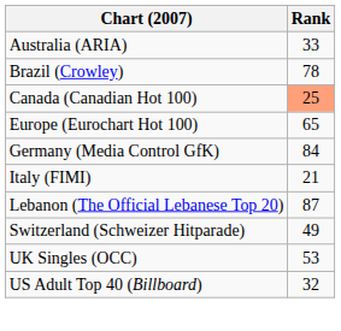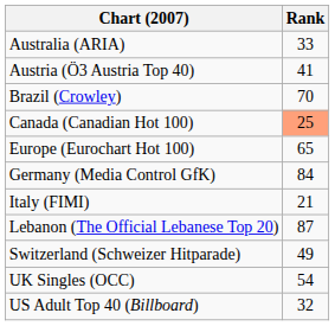+ row: Austria (Ö3 Austria Top 40) | 41
Brazil (Crowley) | Rank: 78 -> 70
UK Singles (OCC) | Rank: 53 -> 54
